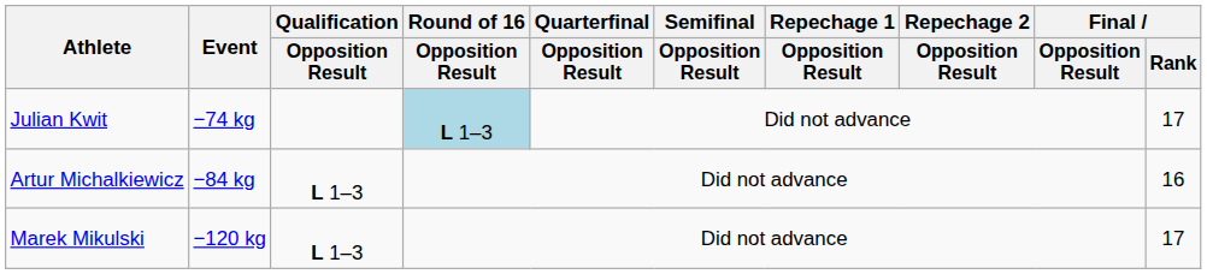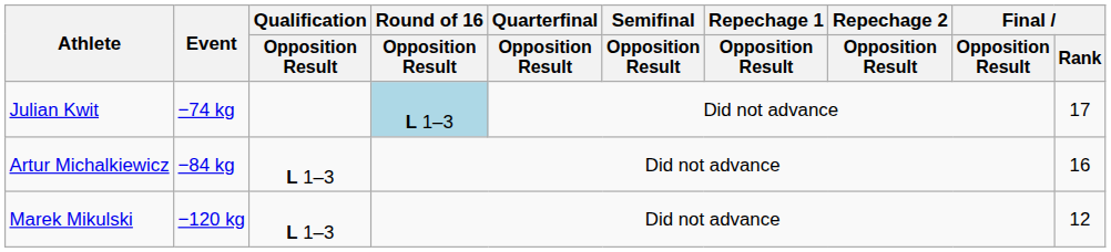Marek Mikulski | Final / Rank: 17 -> 12
